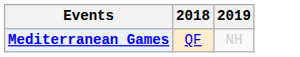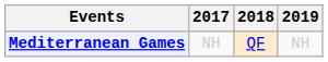+ column: 2017 | NH
